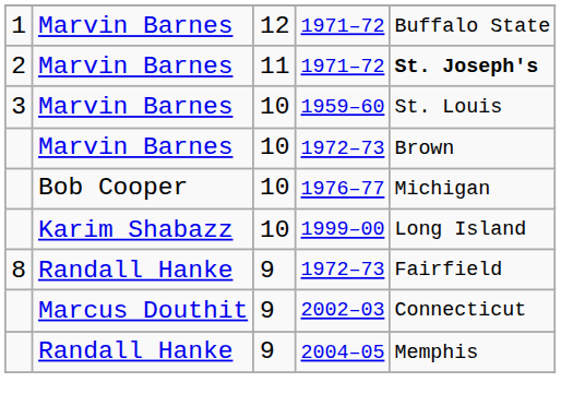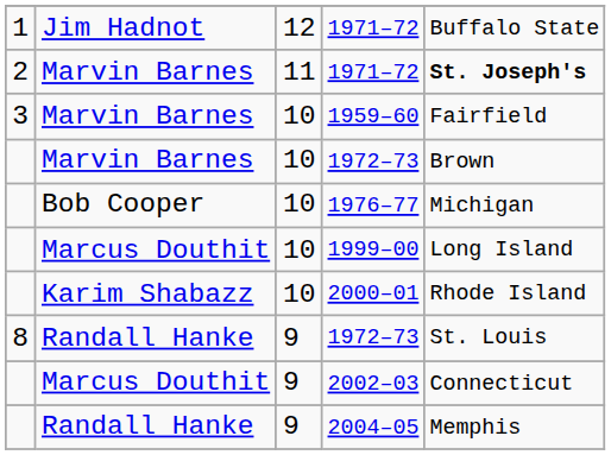1 / 1971–72 | column 2: Marvin Barnes -> Jim Hadnot
1959–60 | column 5: St. Louis -> Fairfield
1999–00 | column 2: Karim Shabazz -> Marcus Douthit
+ row: Karim Shabazz | 10 | 2000–01 | Rhode Island
8 / 1972–73 | column 5: Fairfield -> St. Louis
